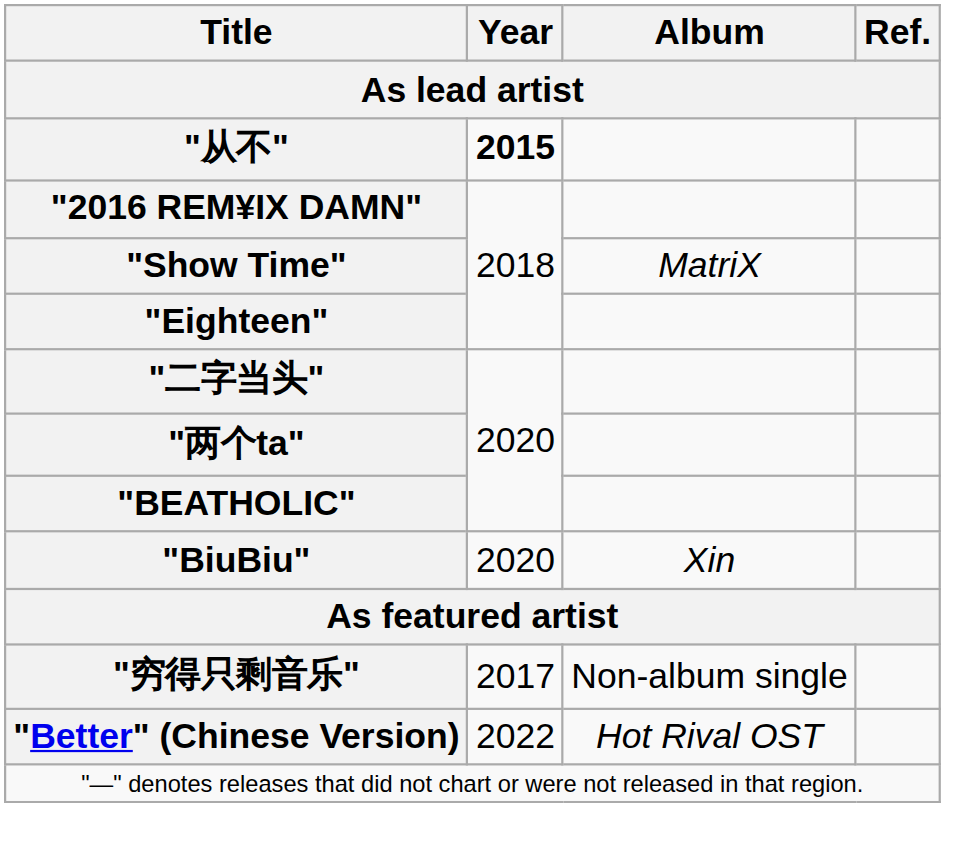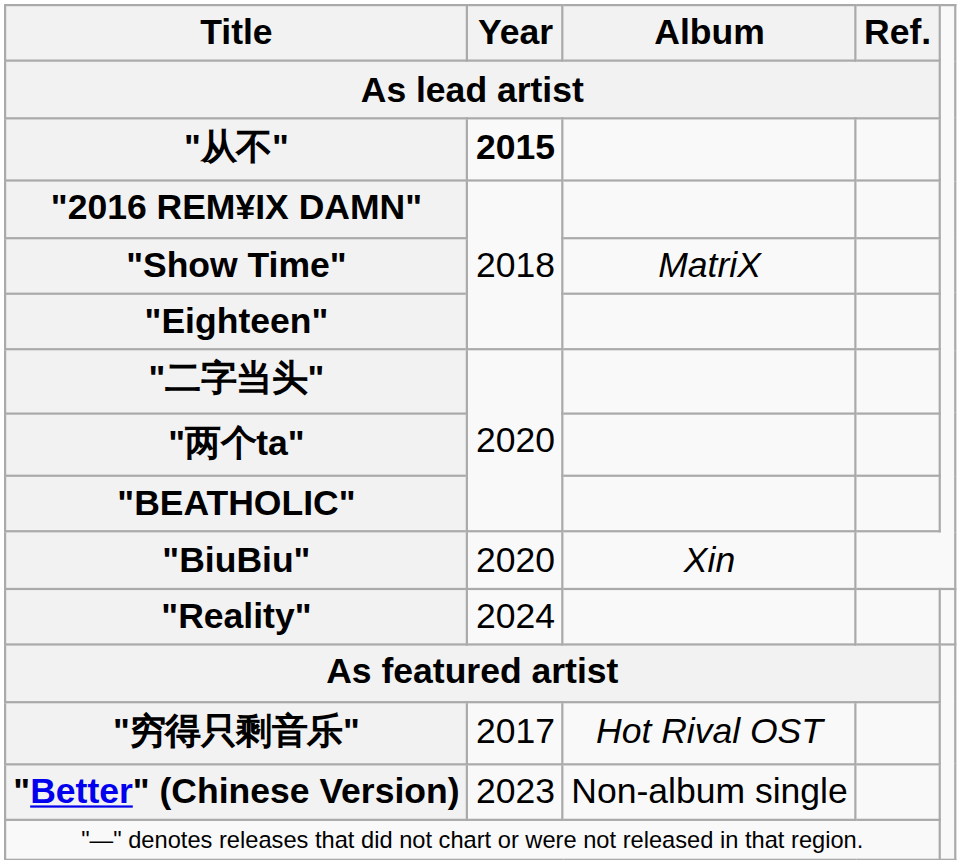+ row: "Reality" | 2024
"穷得只剩音乐" | Album / As lead artist: Non-album single -> Hot Rival OST
"Better" (Chinese Version) | Year / As lead artist: 2022 -> 2023
"Better" (Chinese Version) | Album / As lead artist: Hot Rival OST -> Non-album single
